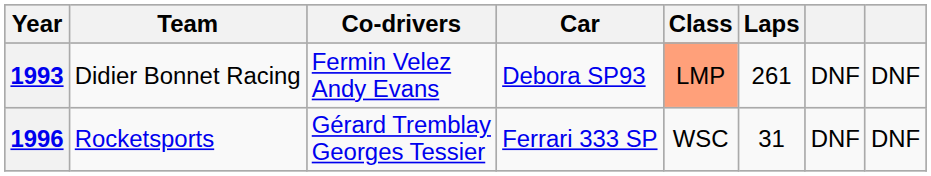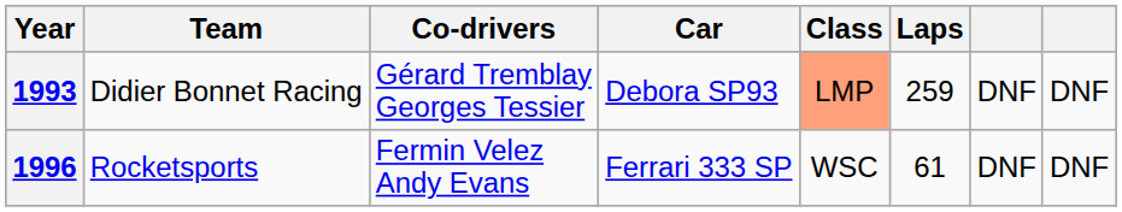1993 | Co-drivers: Fermin Velez Andy Evans -> Gérard Tremblay Georges Tessier
1993 | Laps: 261 -> 259
1996 | Co-drivers: Gérard Tremblay Georges Tessier -> Fermin Velez Andy Evans
1996 | Laps: 31 -> 61
